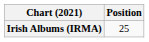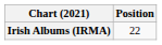Irish Albums (IRMA) | Position: 25 -> 22
